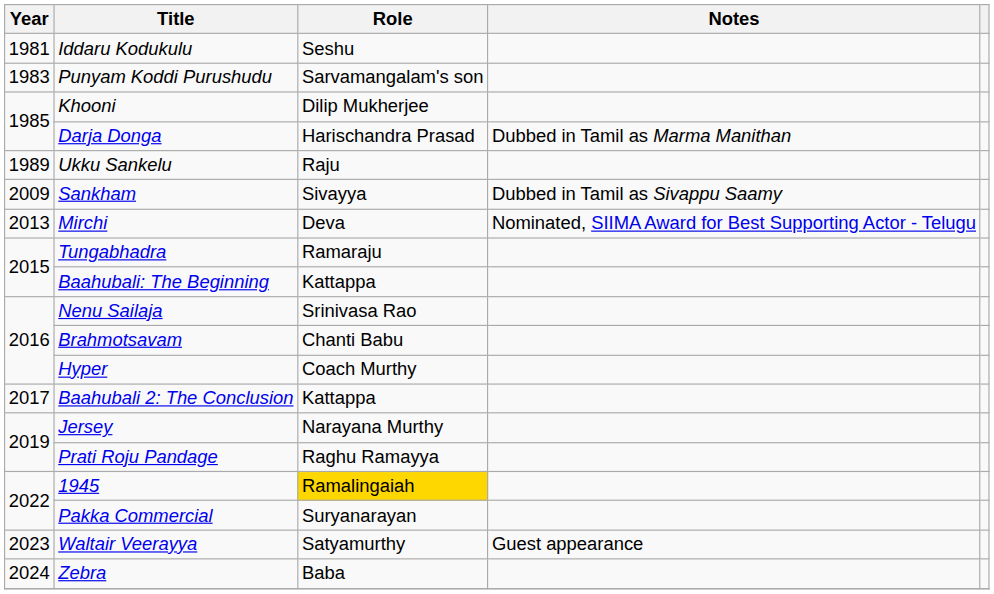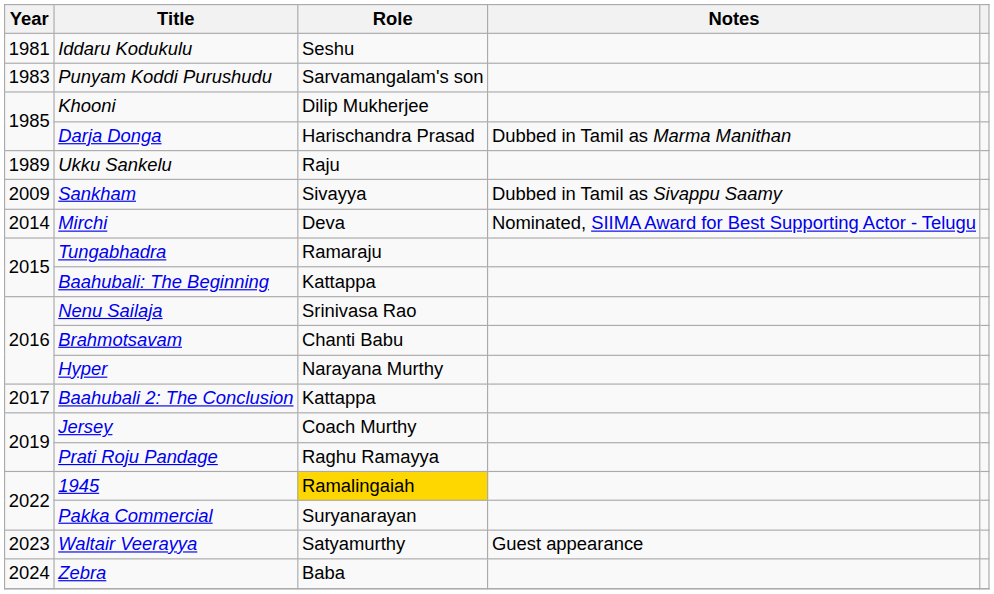Mirchi | Year: 2013 -> 2014
Hyper | Role: Coach Murthy -> Narayana Murthy
Jersey | Role: Narayana Murthy -> Coach Murthy
